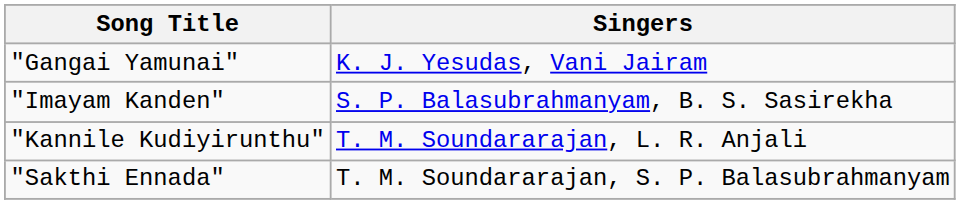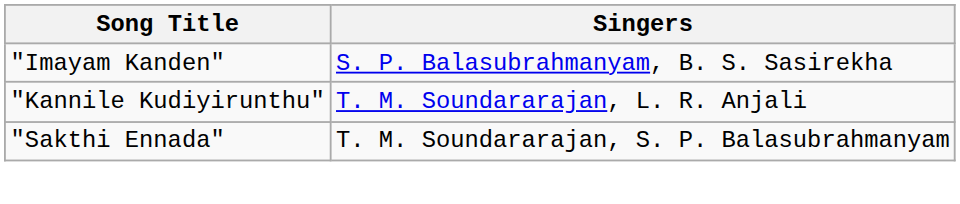- row: "Gangai Yamunai" | K. J. Yesudas, Vani Jairam
